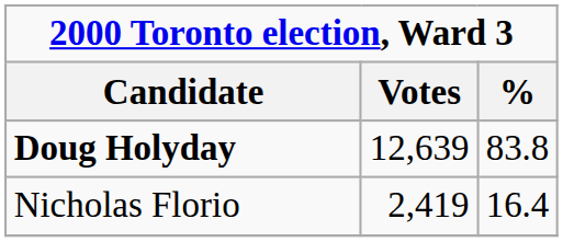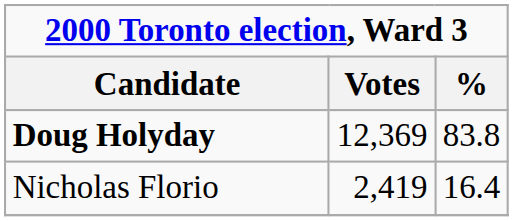Doug Holyday | Votes: 12,639 -> 12,369
